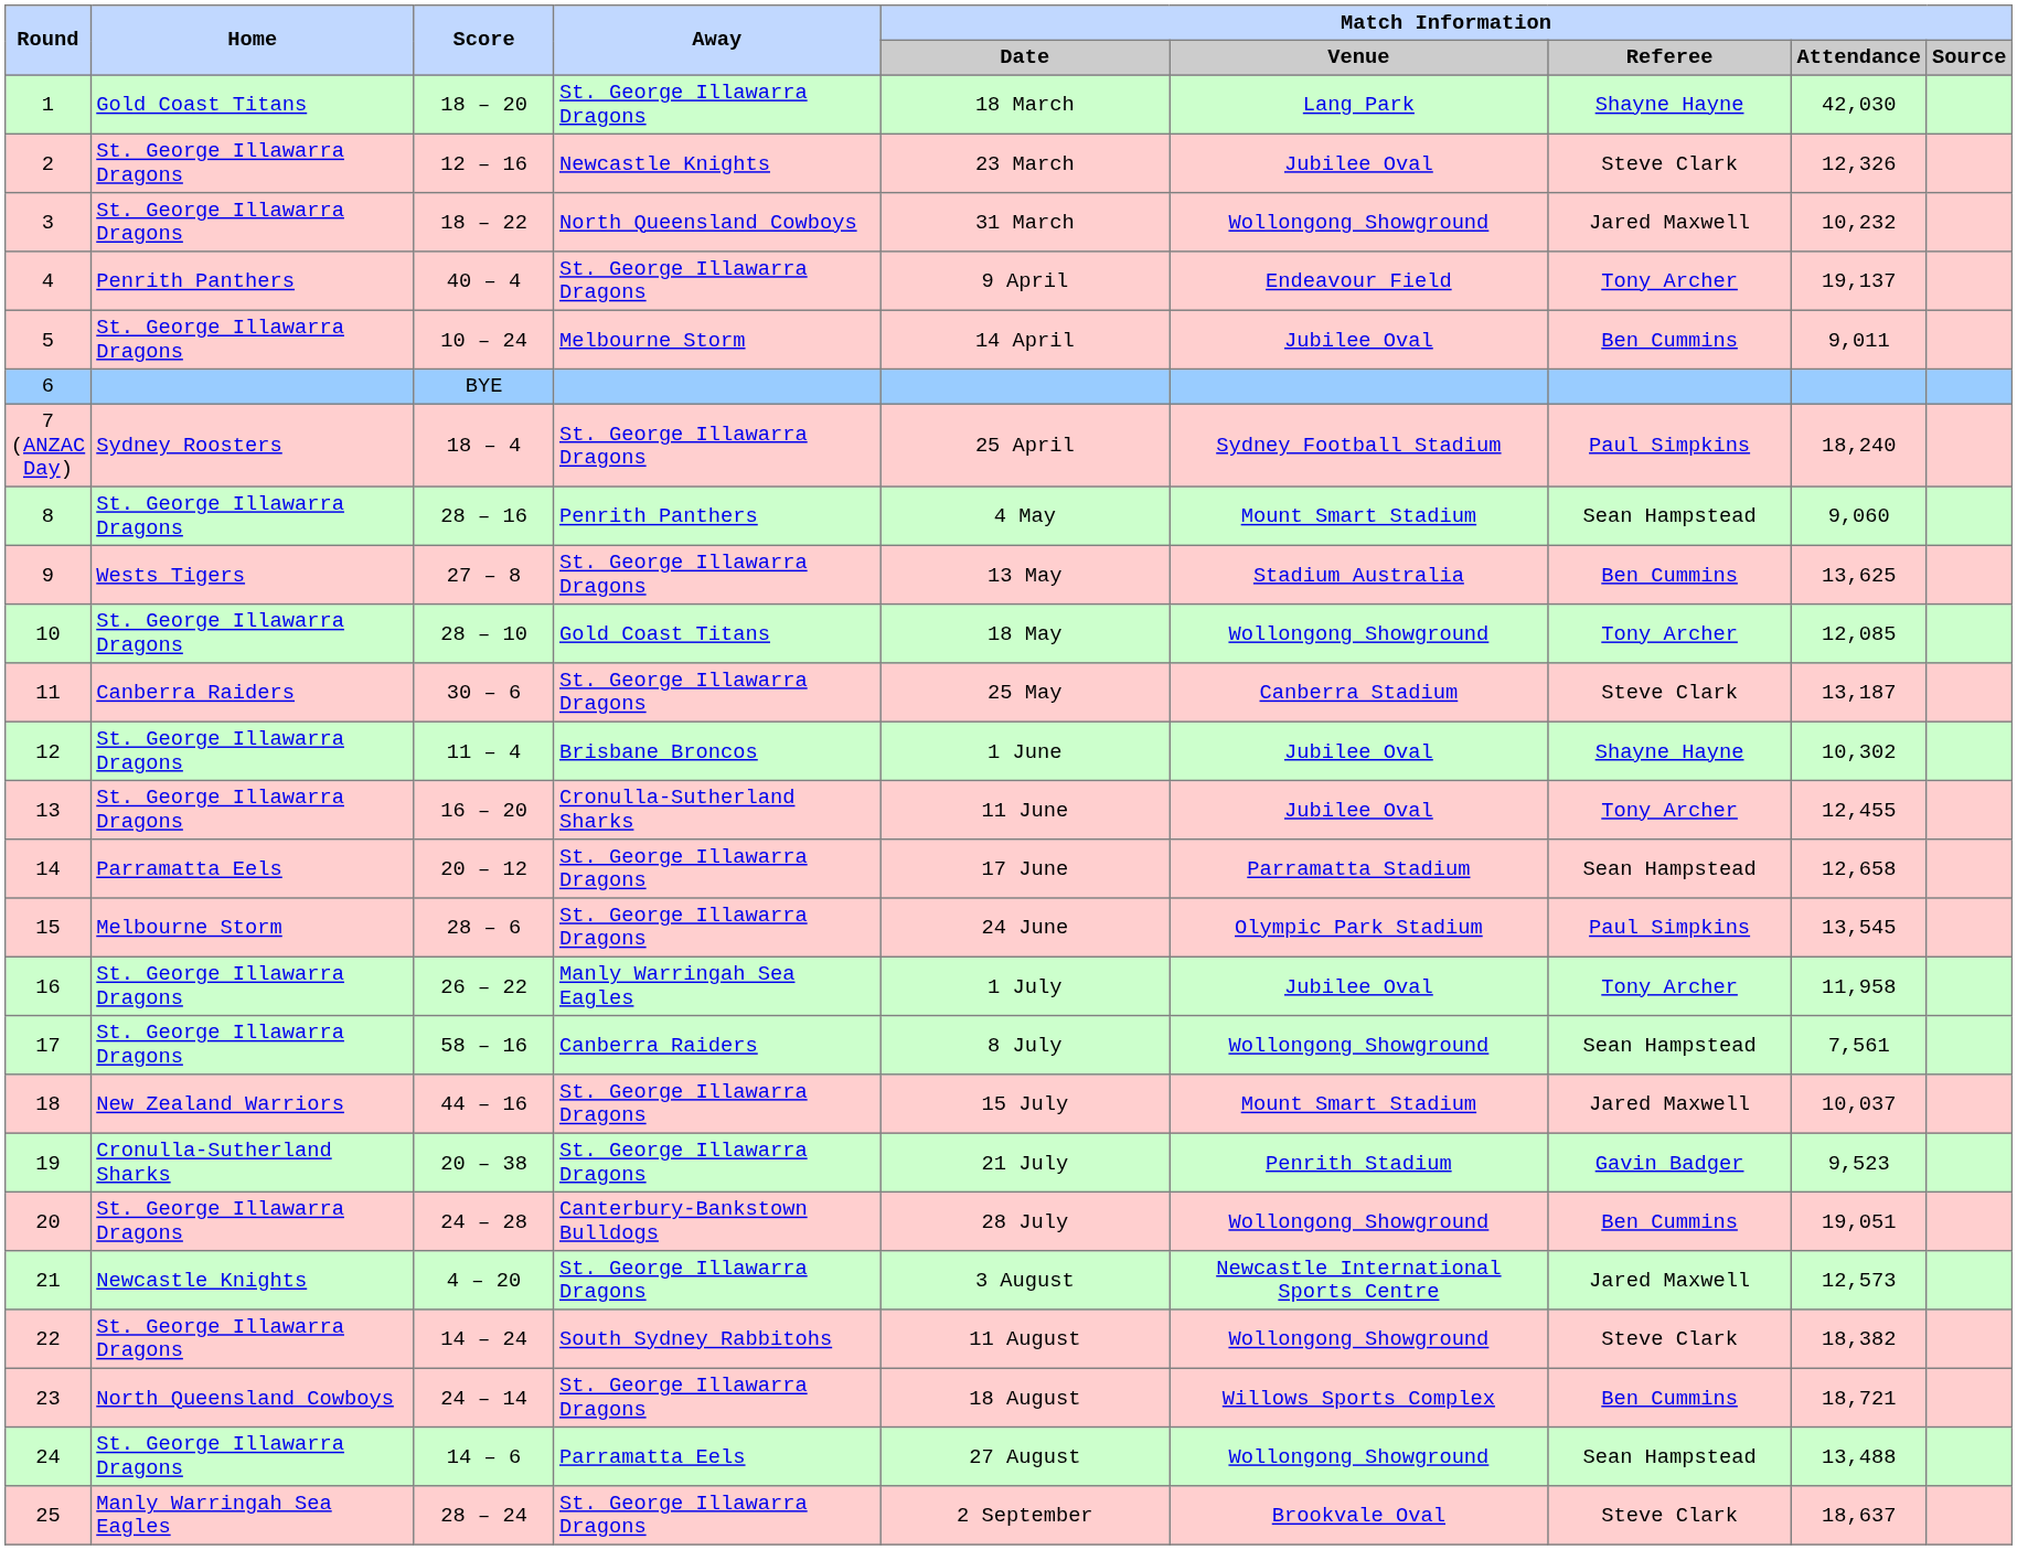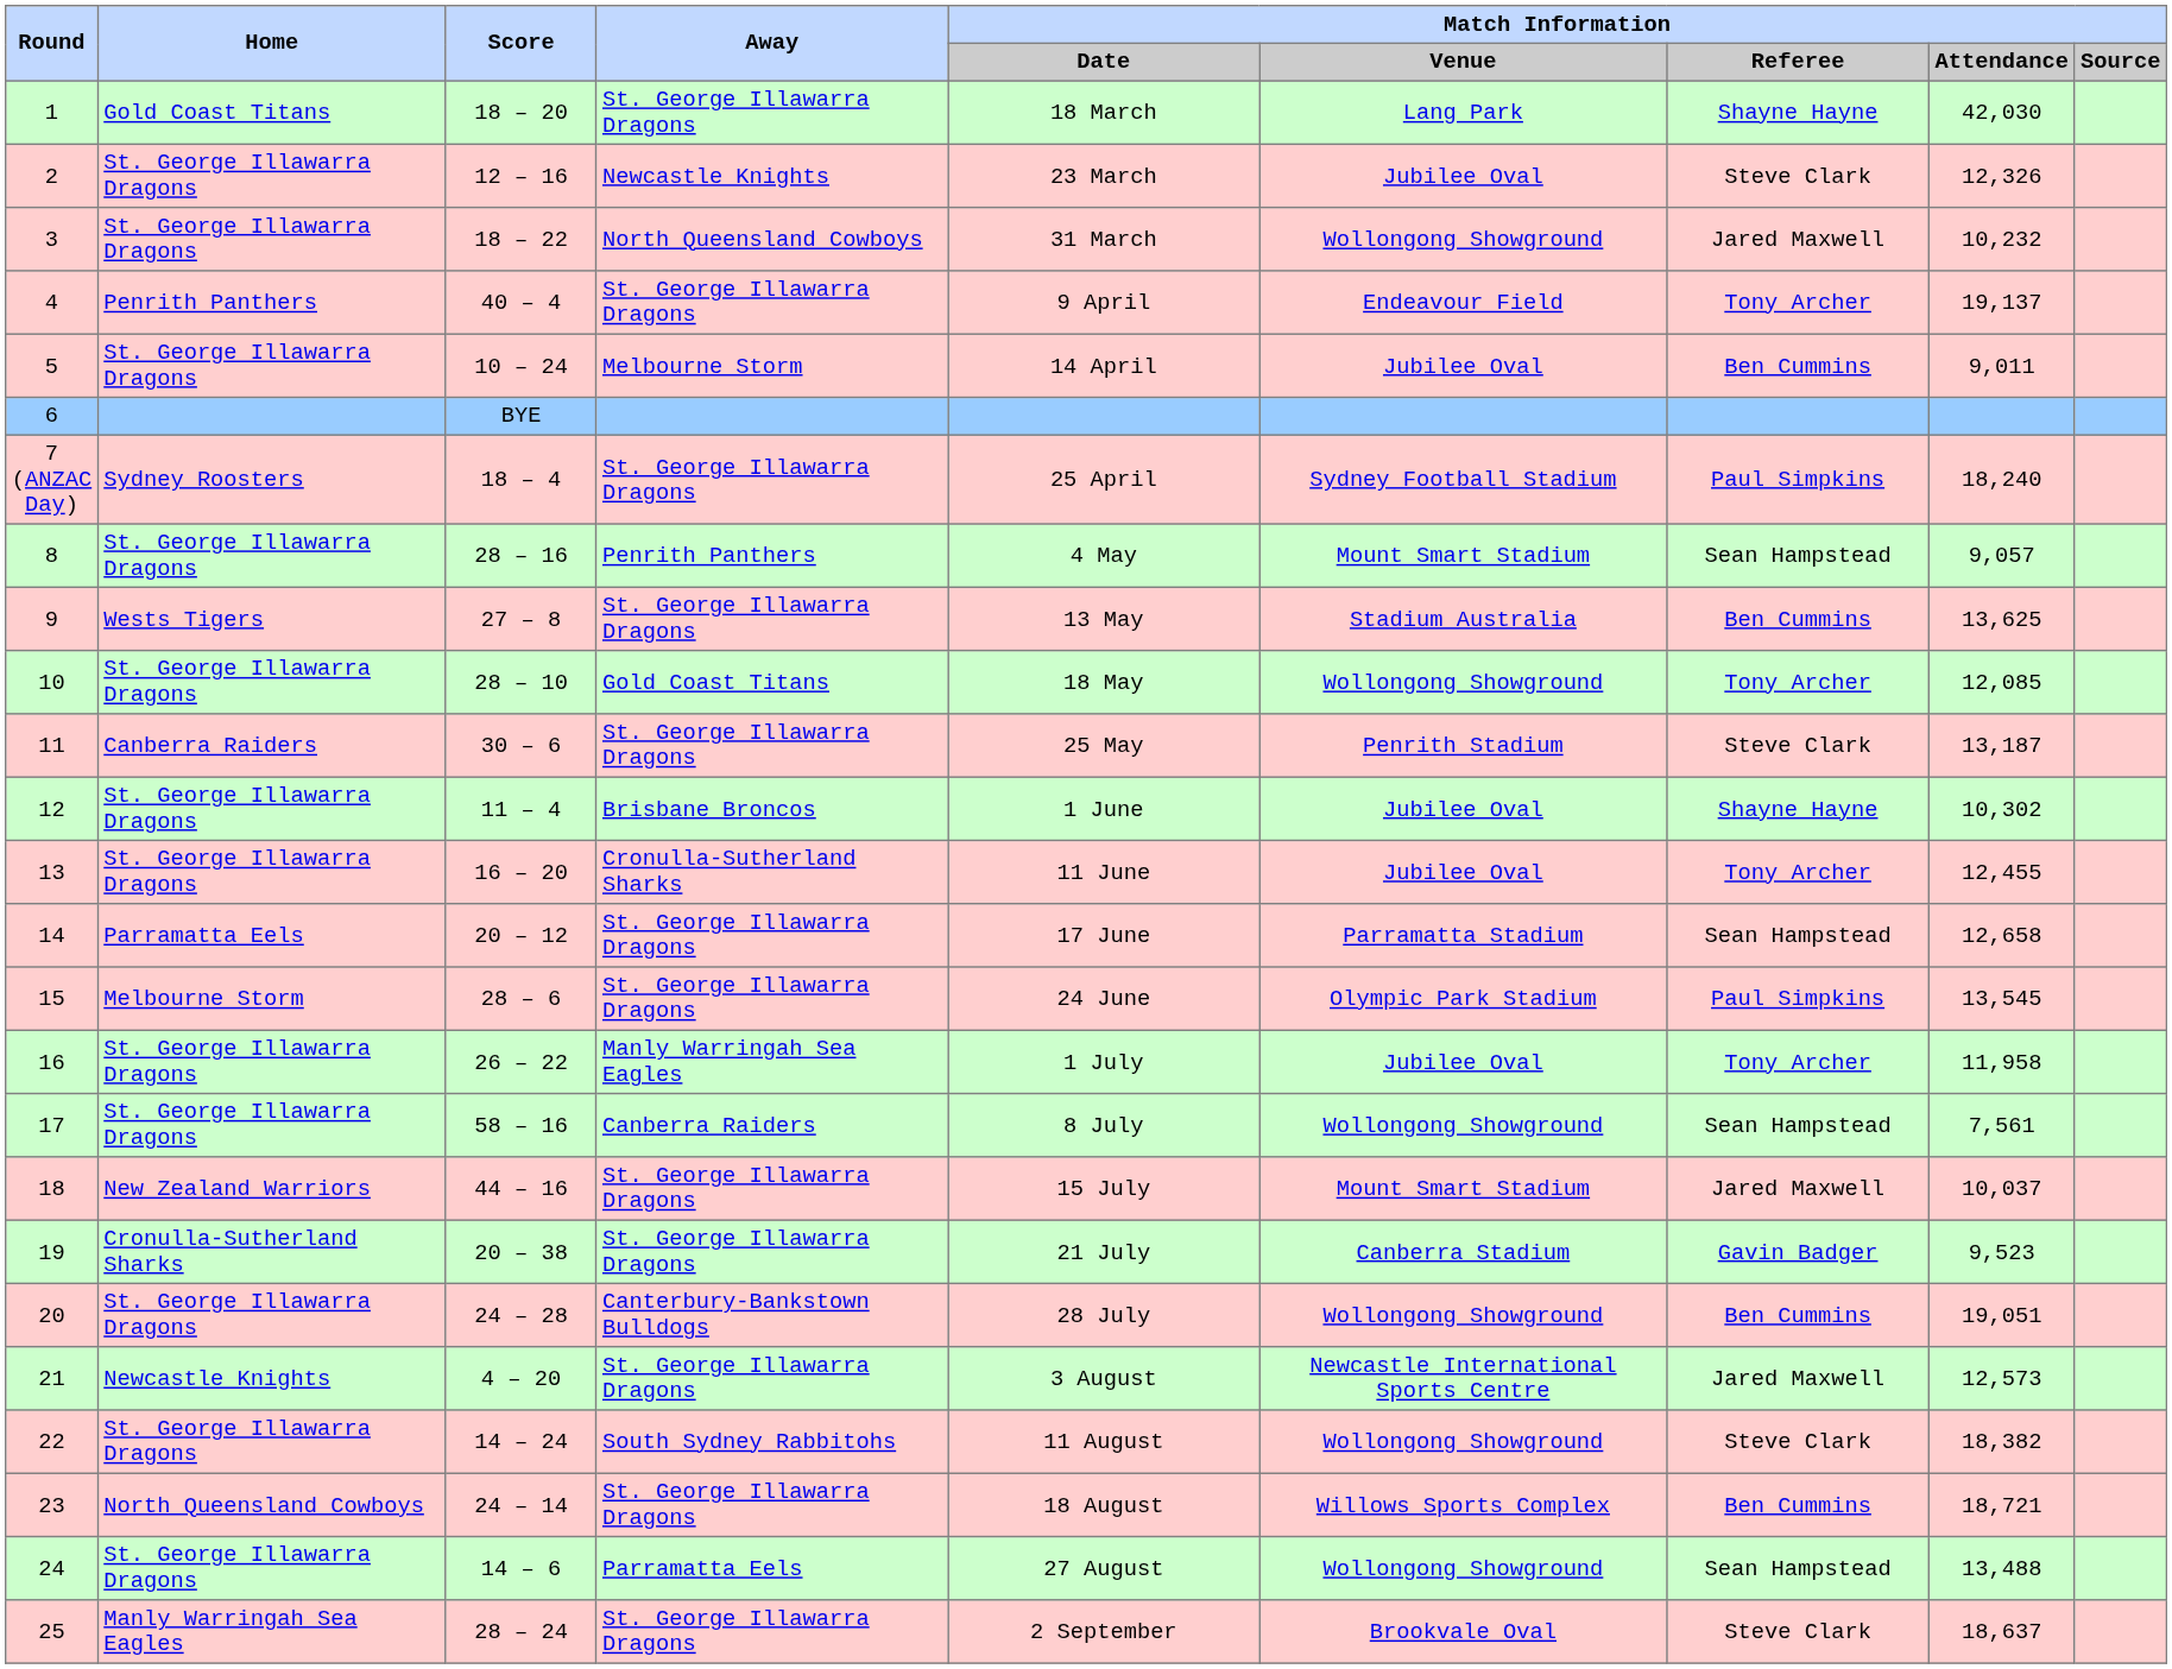8 | column 8: 9,060 -> 9,057
11 | column 6: Canberra Stadium -> Penrith Stadium
19 | column 6: Penrith Stadium -> Canberra Stadium
